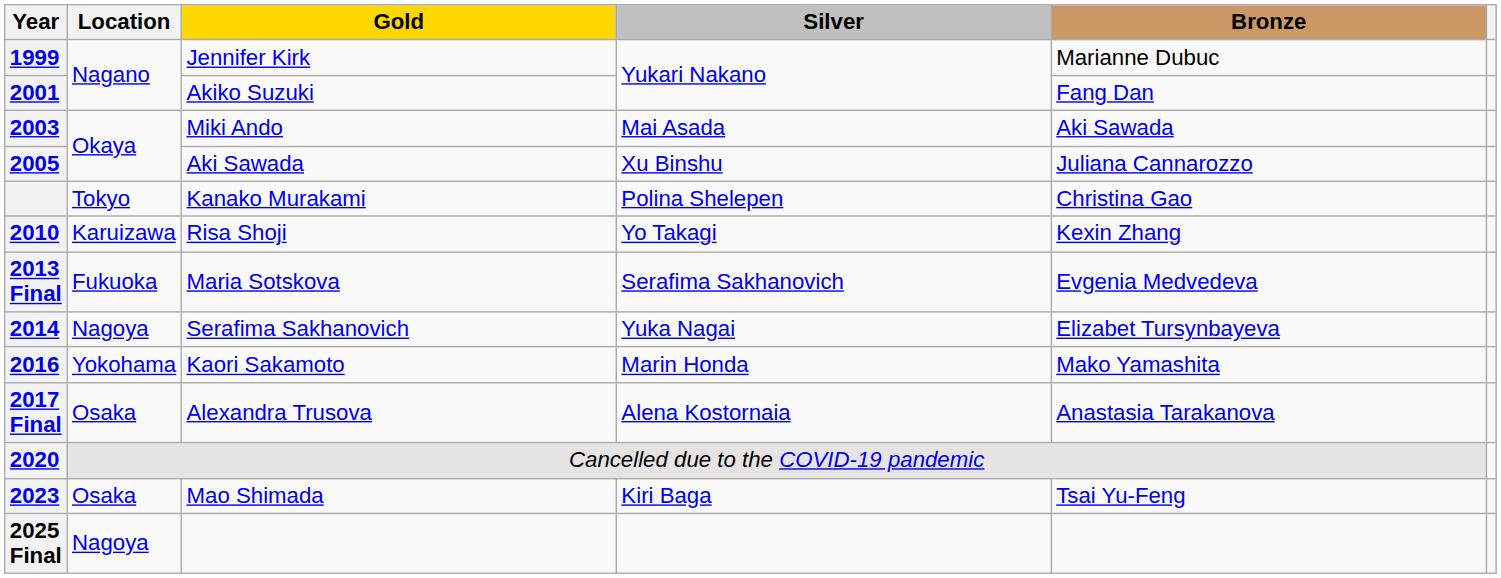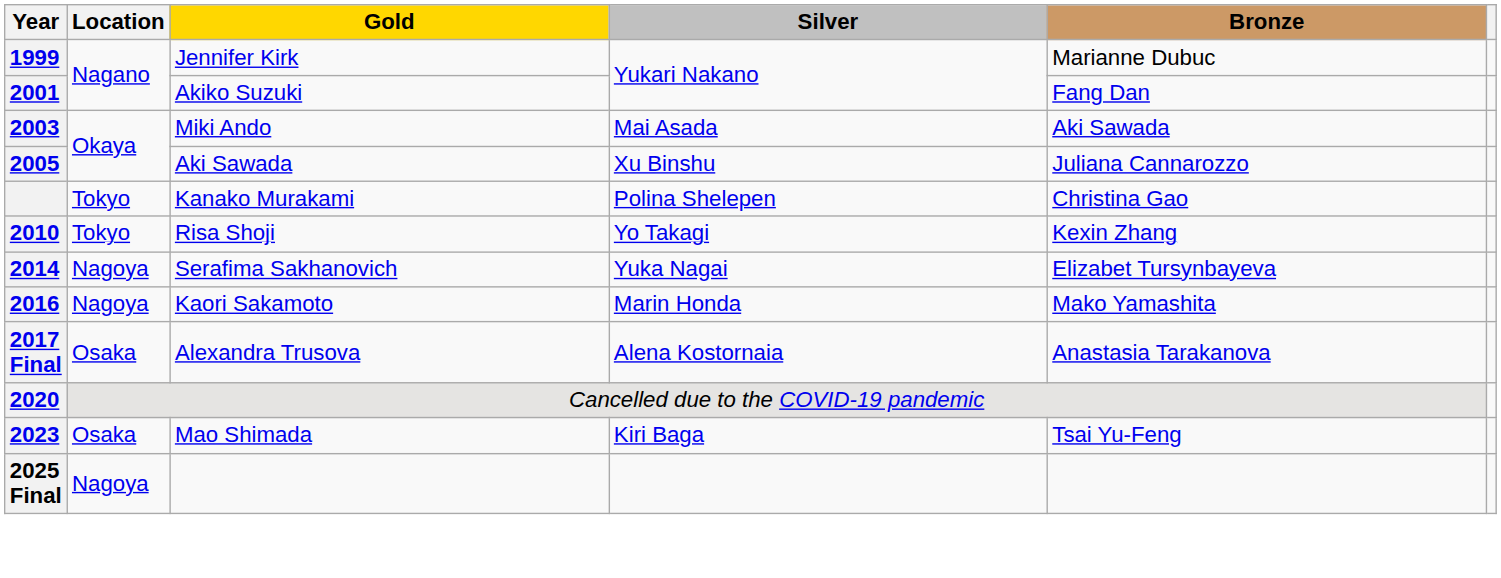2010 | Location: Karuizawa -> Tokyo
- row: 2013 Final | Fukuoka | Maria Sotskova | Serafima Sakhanovich | Evgenia Medvedeva
2016 | Location: Yokohama -> Nagoya
